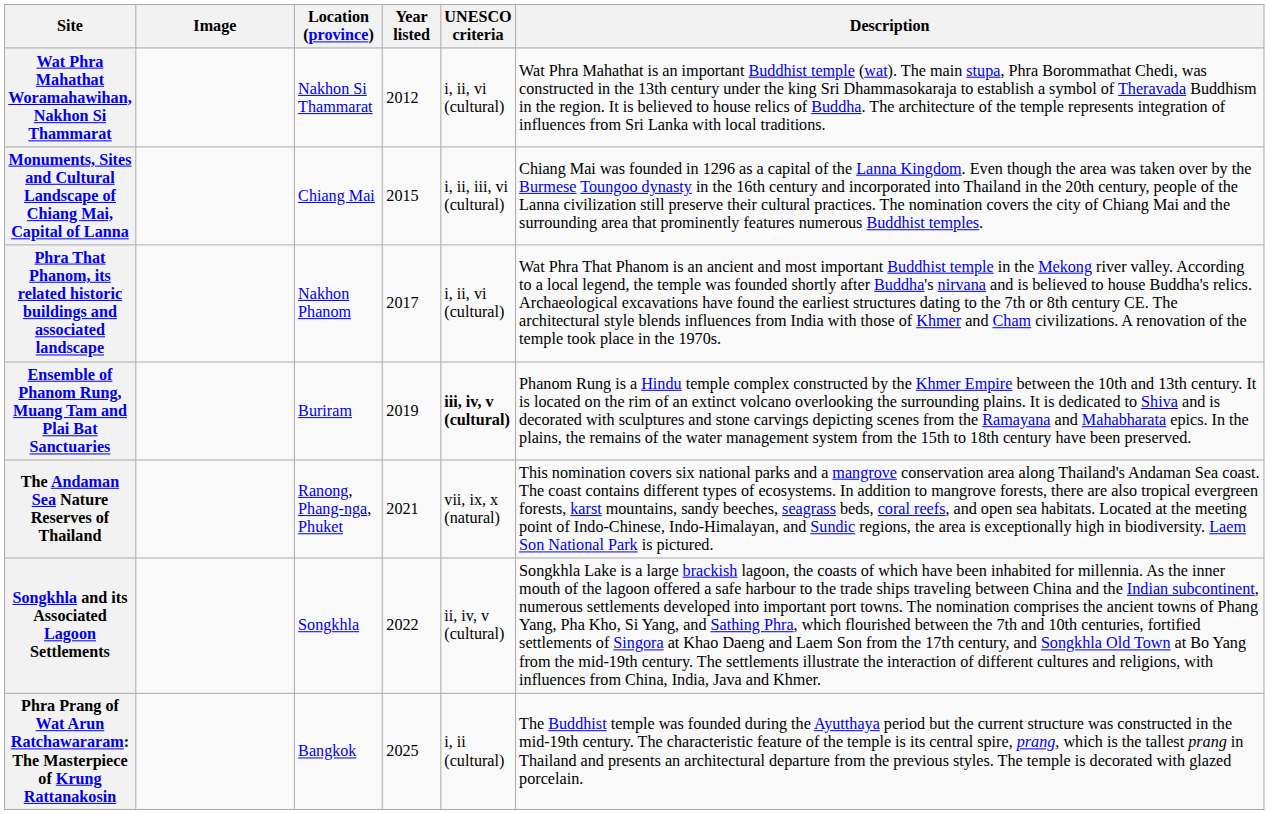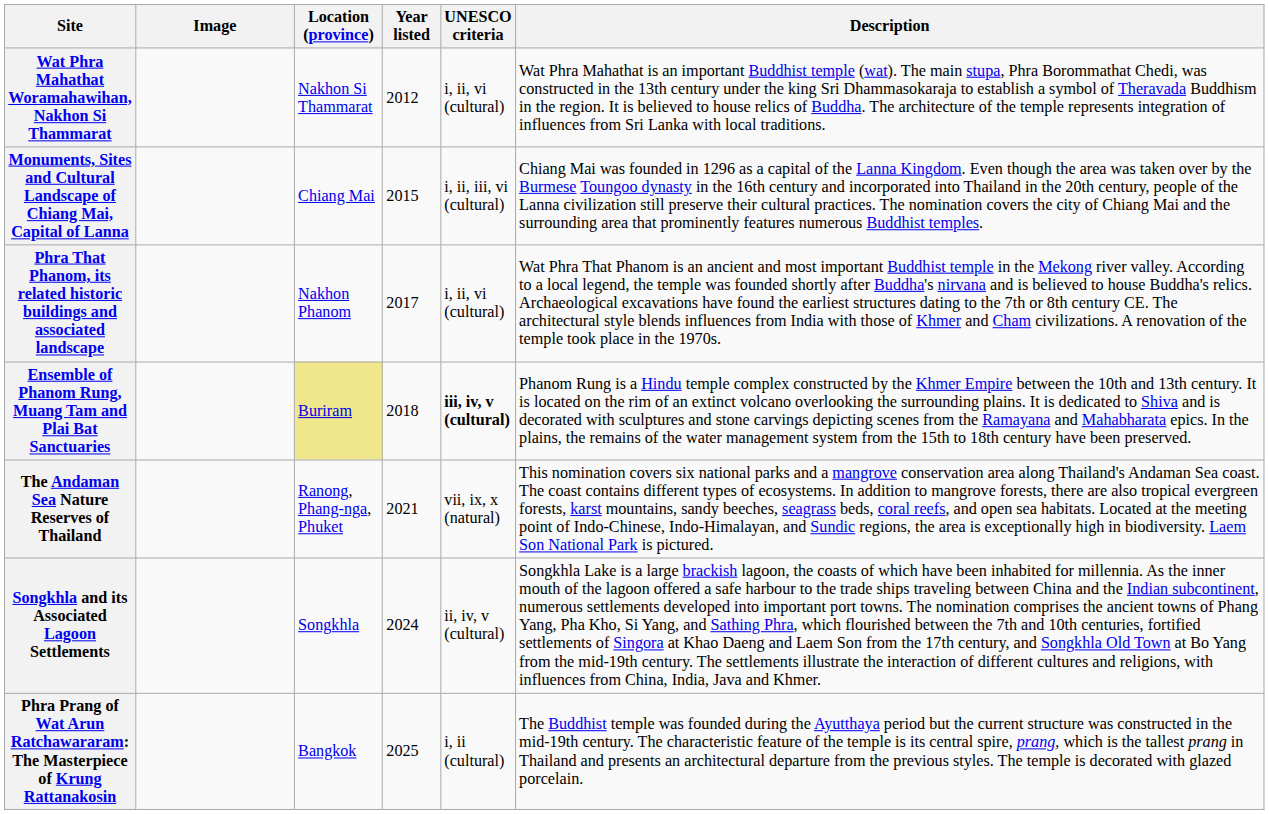Ensemble of Phanom Rung, Muang Tam and Plai Bat Sanctuaries | Location (province): no background -> khaki background
Ensemble of Phanom Rung, Muang Tam and Plai Bat Sanctuaries | Year listed: 2019 -> 2018
Songkhla and its Associated Lagoon Settlements | Year listed: 2022 -> 2024
